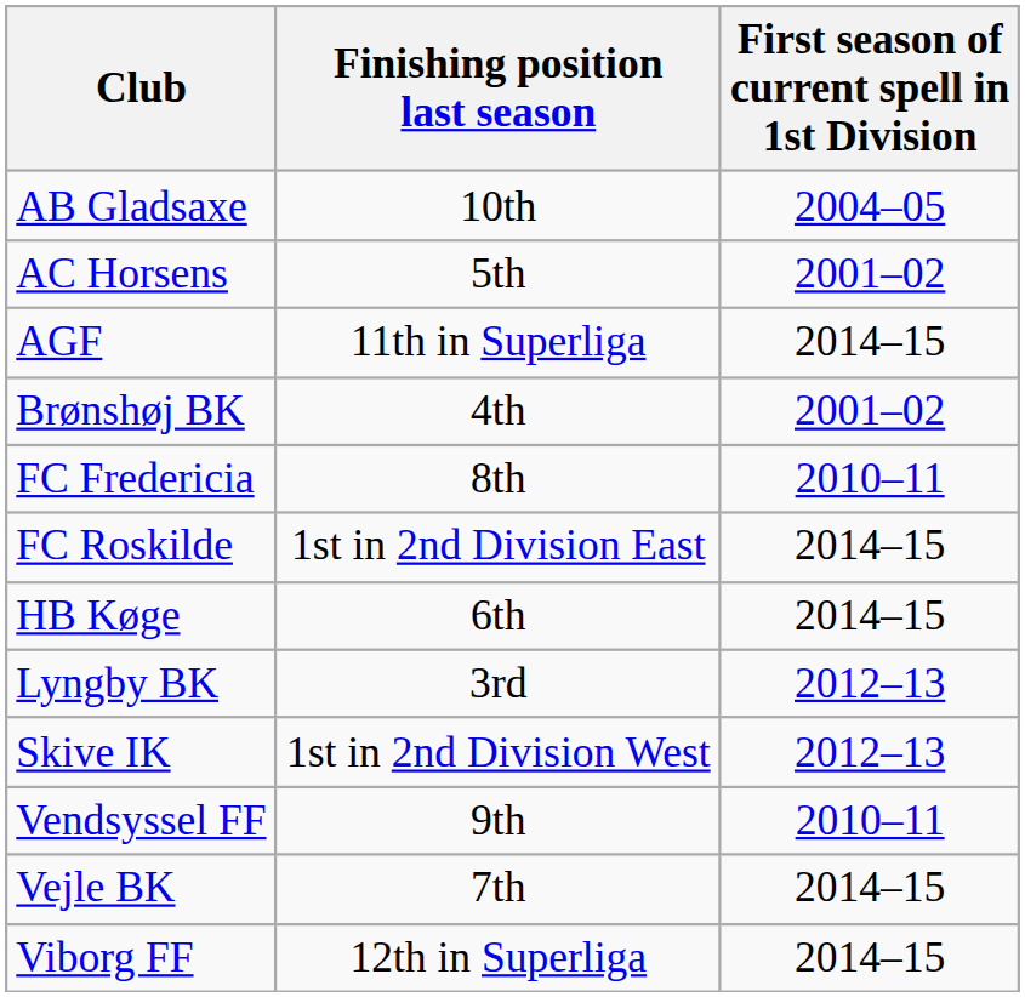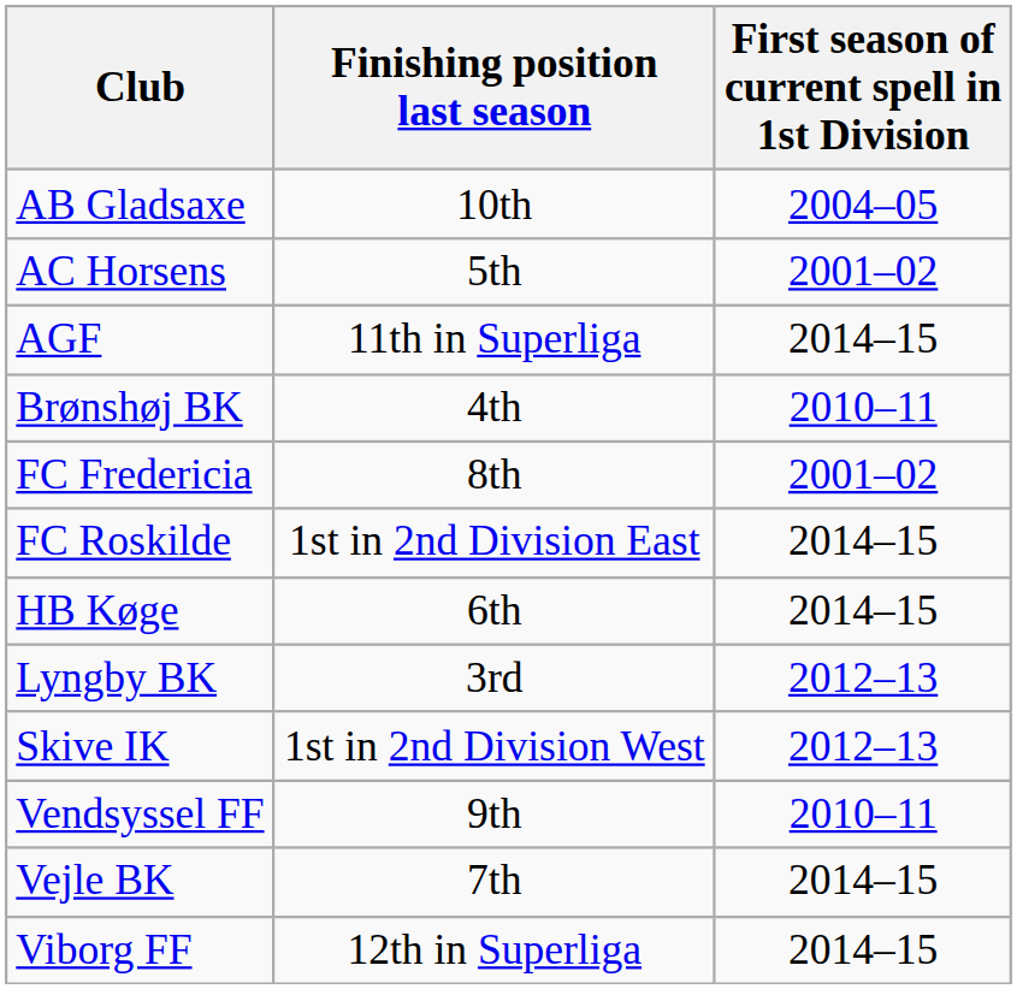Brønshøj BK | First season of current spell in 1st Division: 2001–02 -> 2010–11
FC Fredericia | First season of current spell in 1st Division: 2010–11 -> 2001–02
